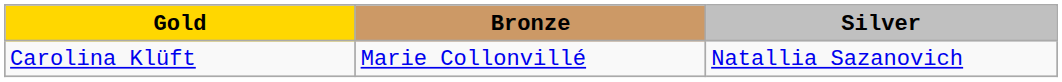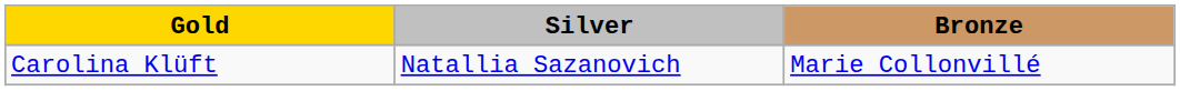columns swapped: Silver <-> Bronze
